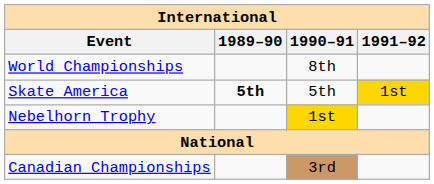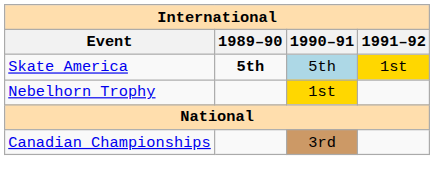- row: World Championships | 8th
Skate America | 1990–91: no background -> lightblue background
